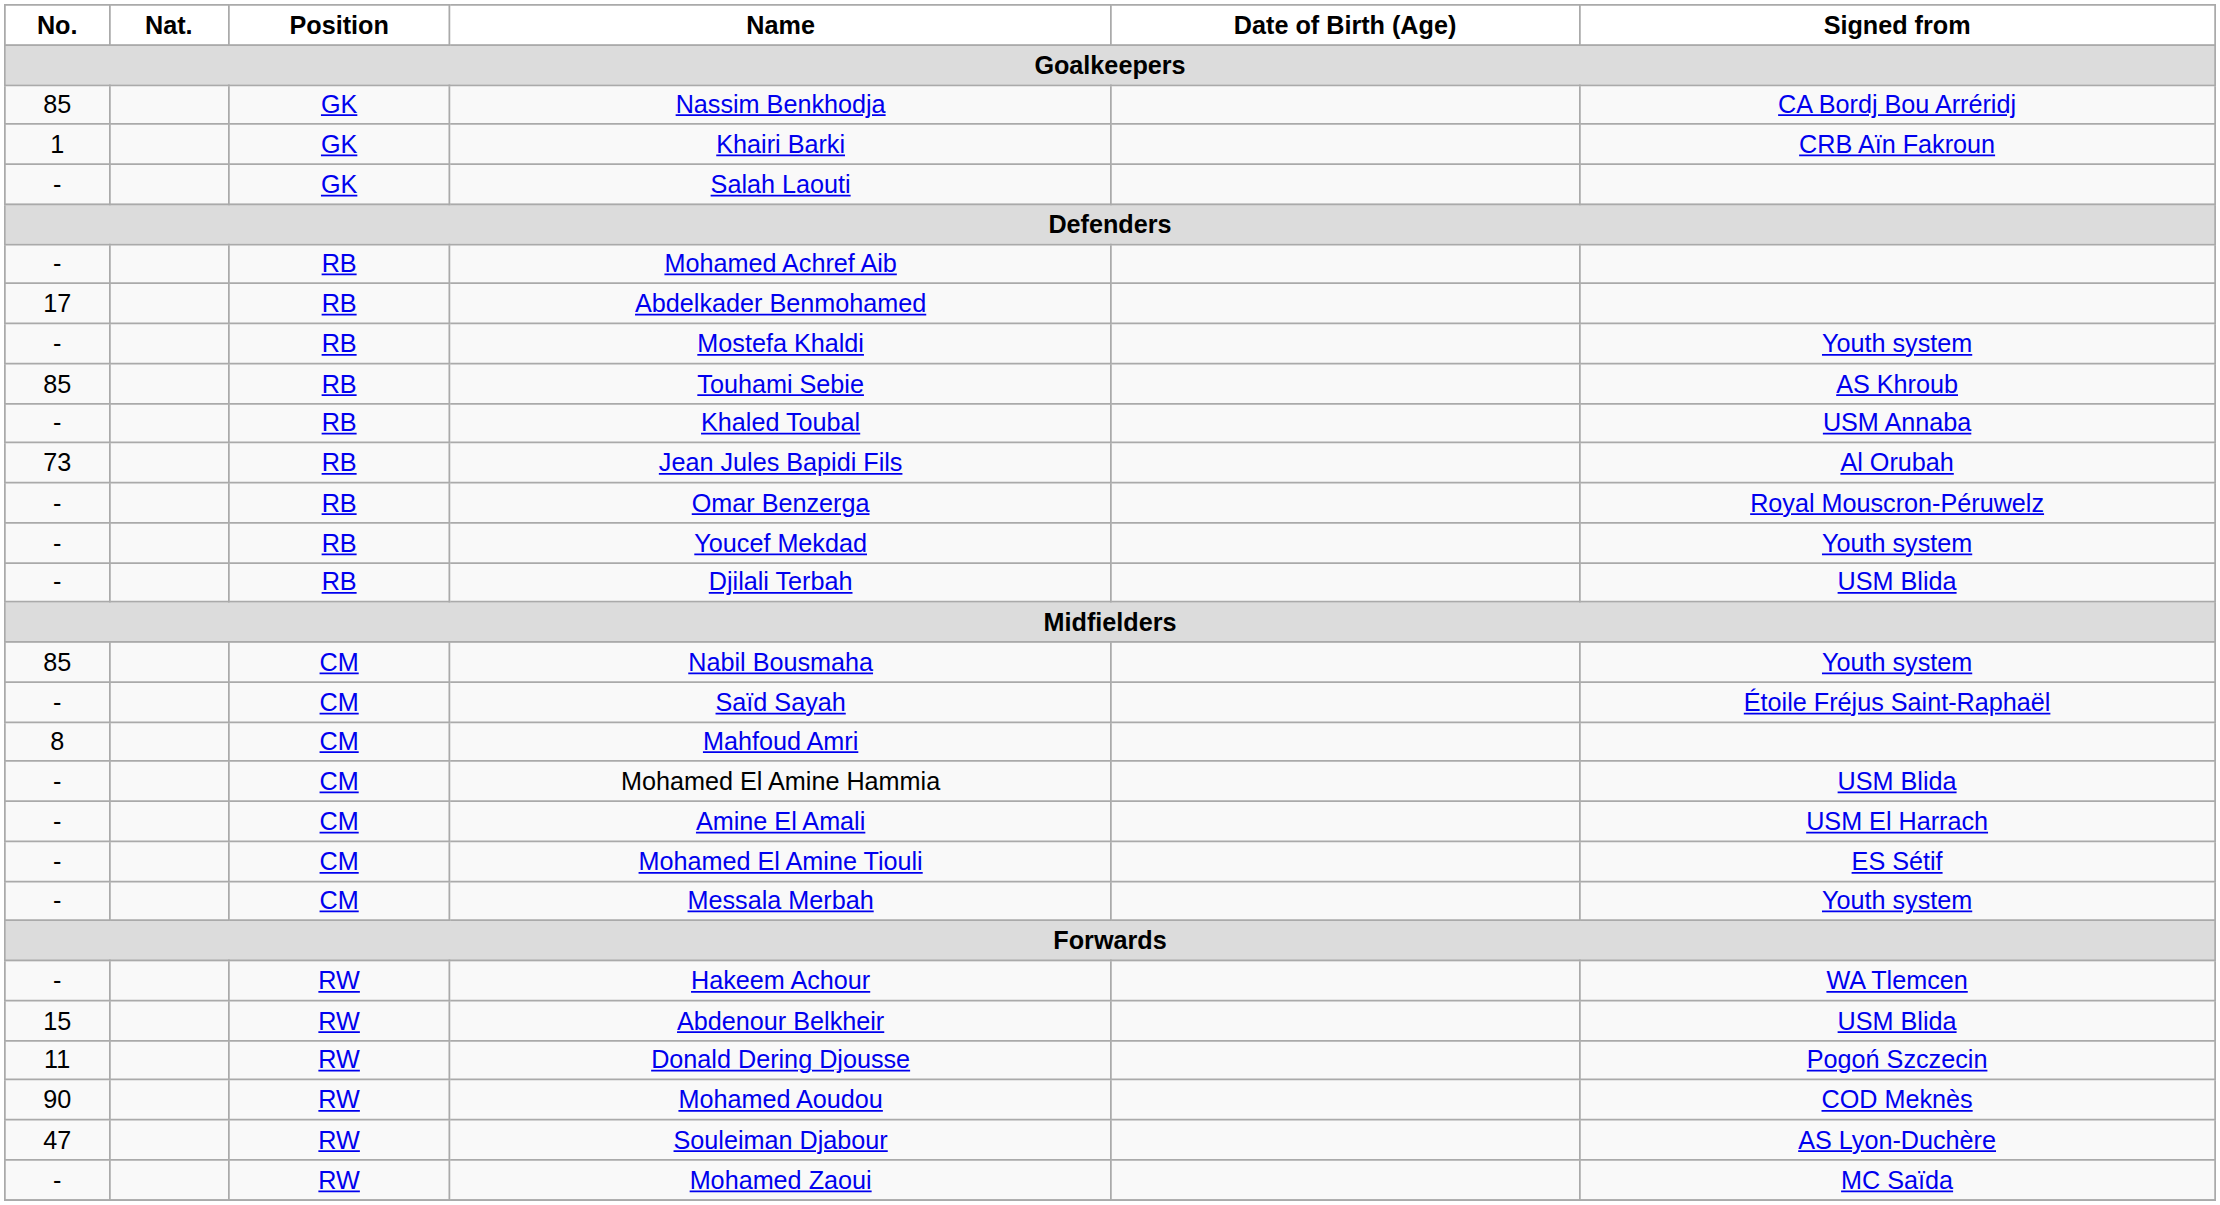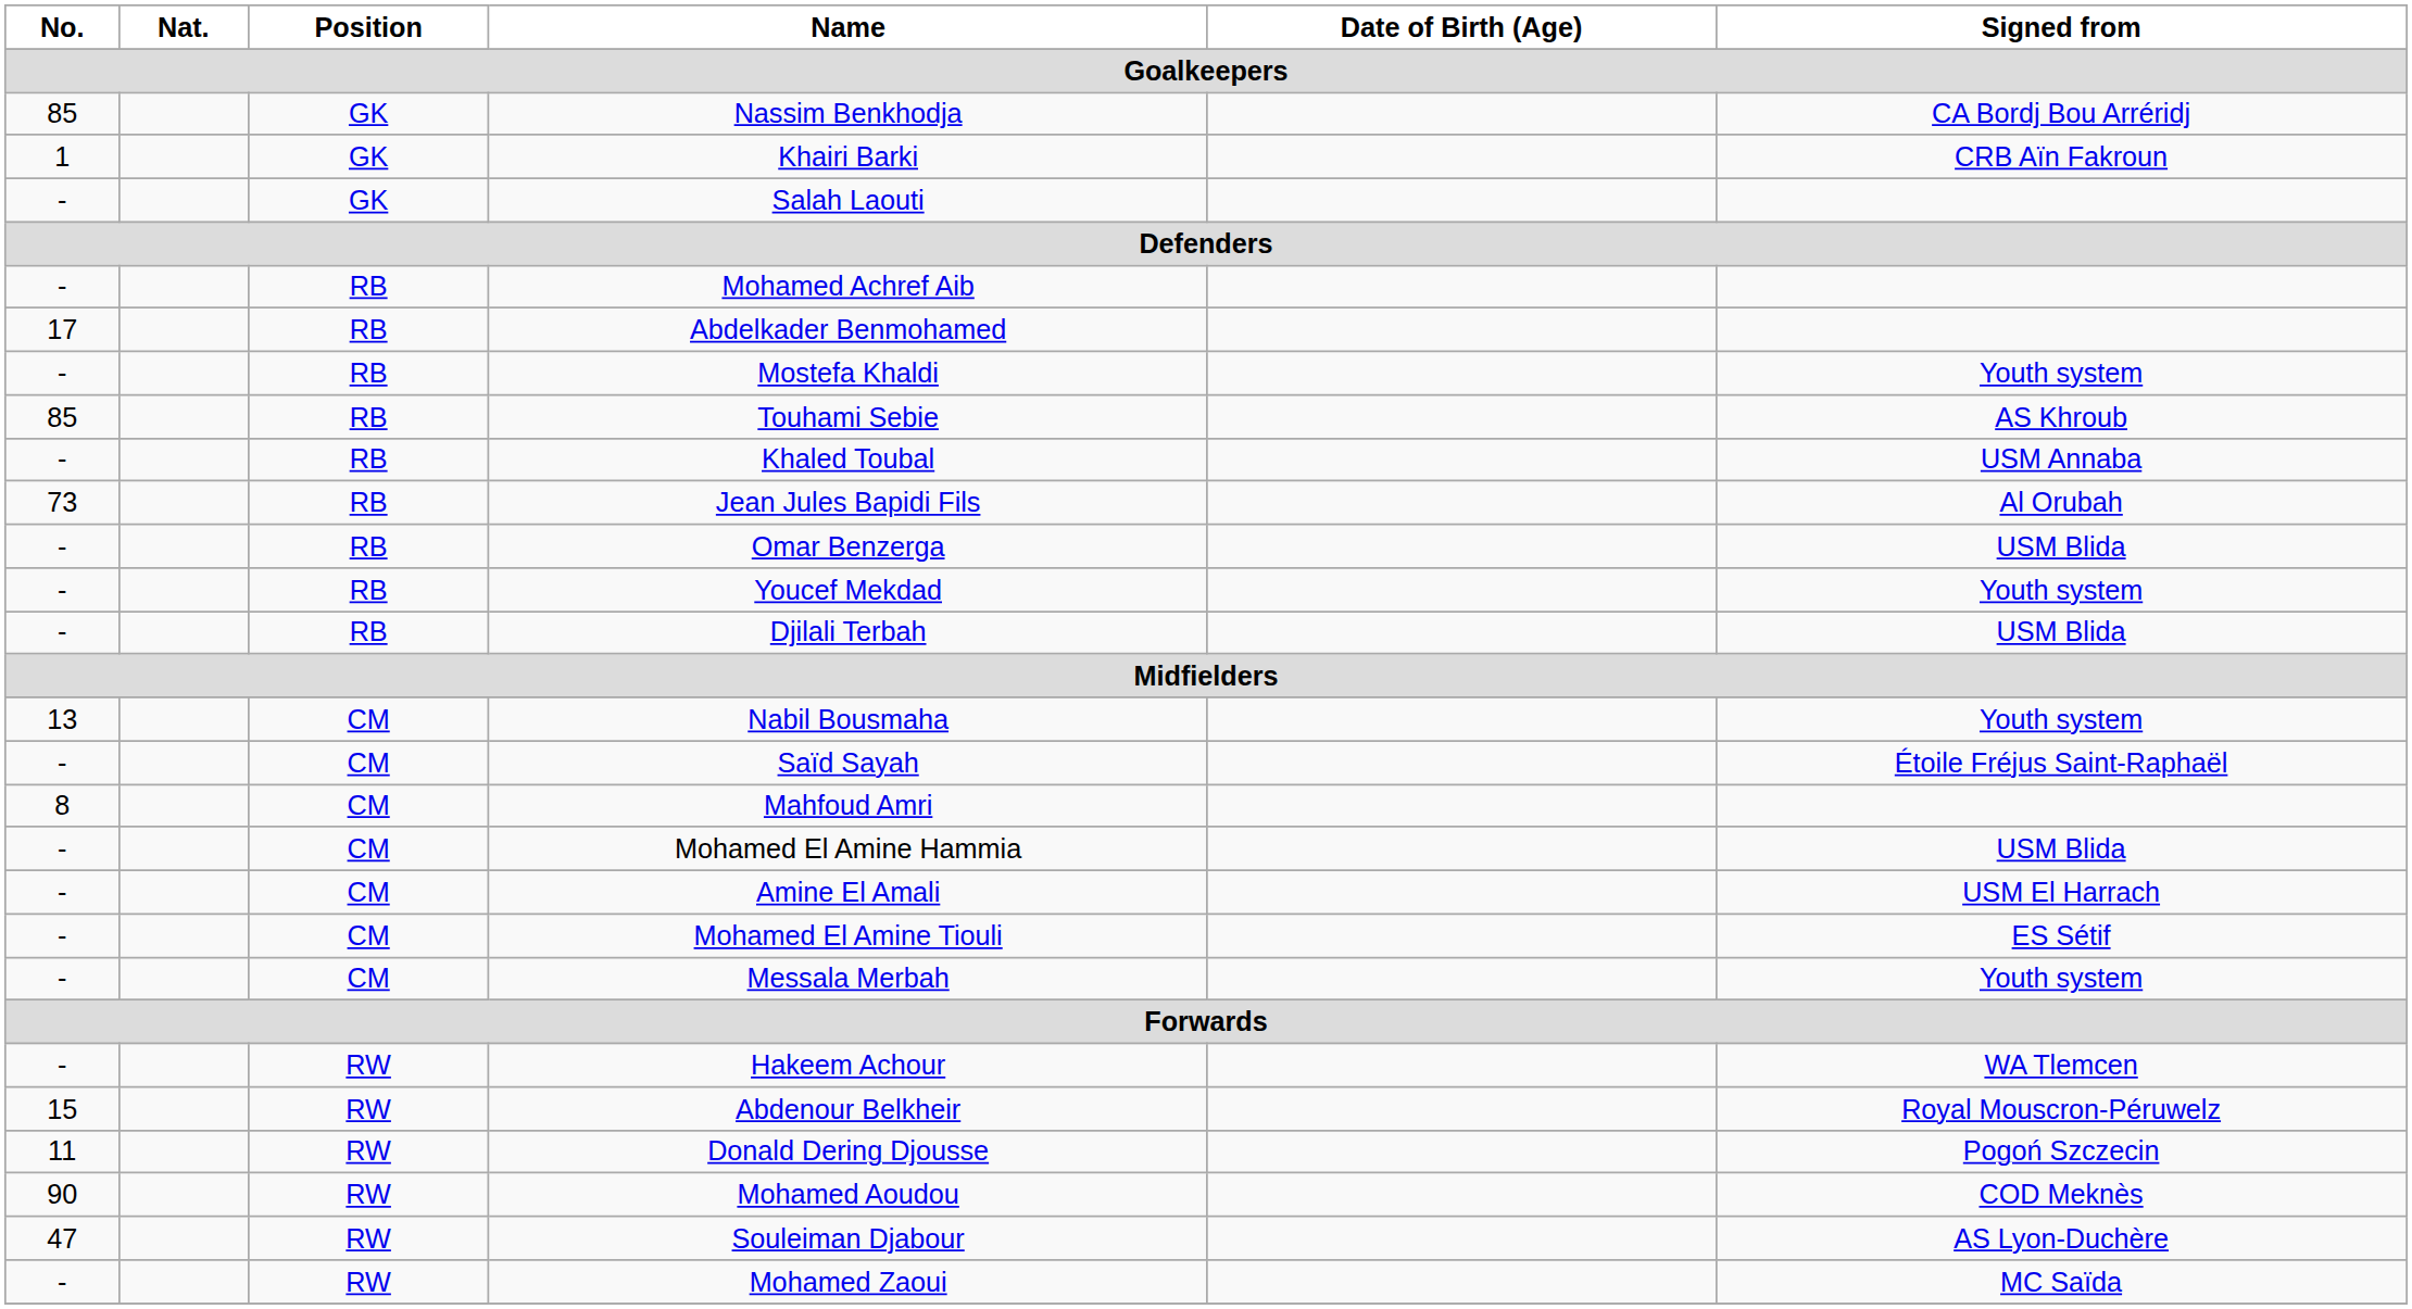Omar Benzerga | Signed from: Royal Mouscron-Péruwelz -> USM Blida
Nabil Bousmaha | No.: 85 -> 13
Abdenour Belkheir | Signed from: USM Blida -> Royal Mouscron-Péruwelz
